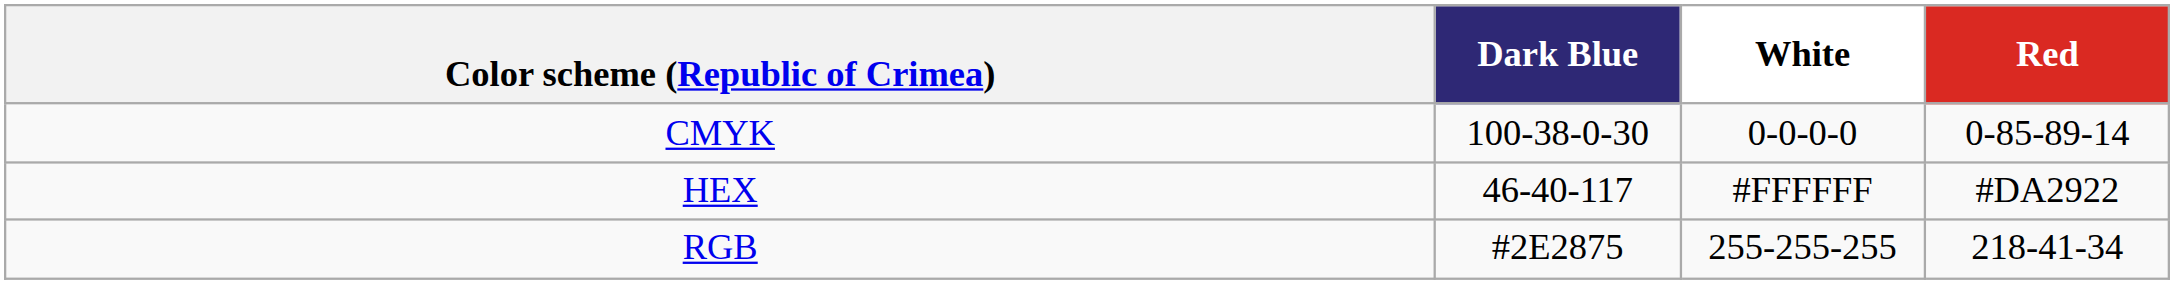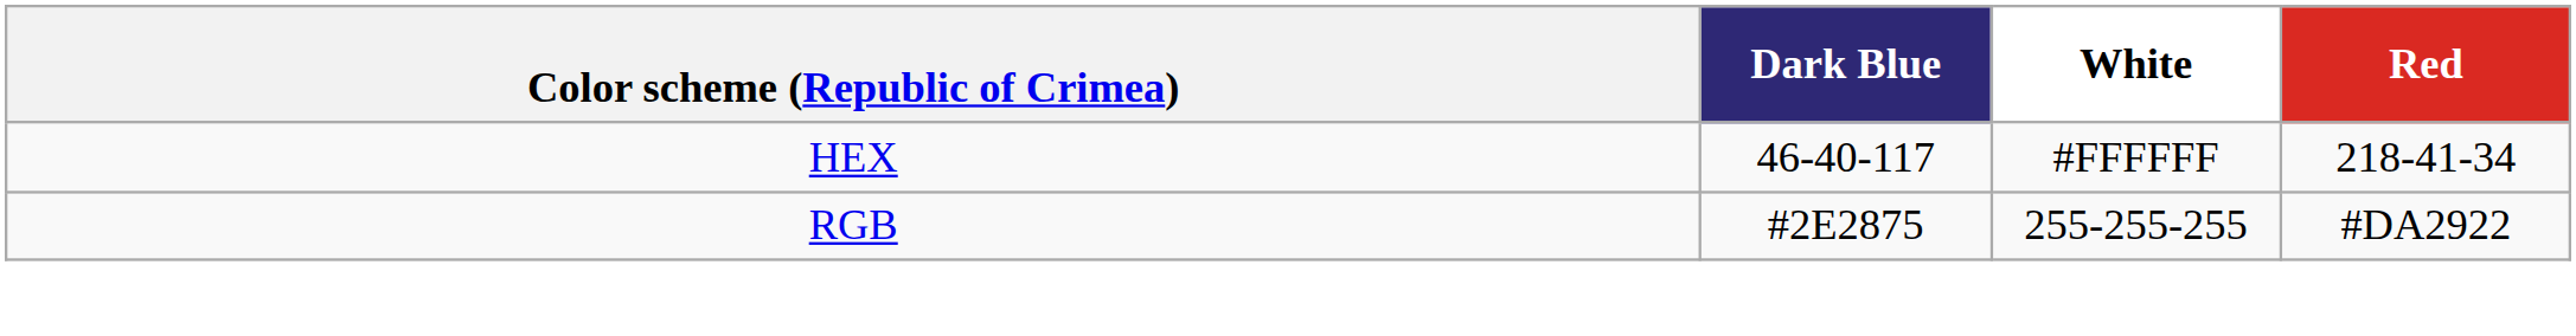- row: CMYK | 100-38-0-30 | 0-0-0-0 | 0-85-89-14
HEX | Red: #DA2922 -> 218-41-34
RGB | Red: 218-41-34 -> #DA2922
